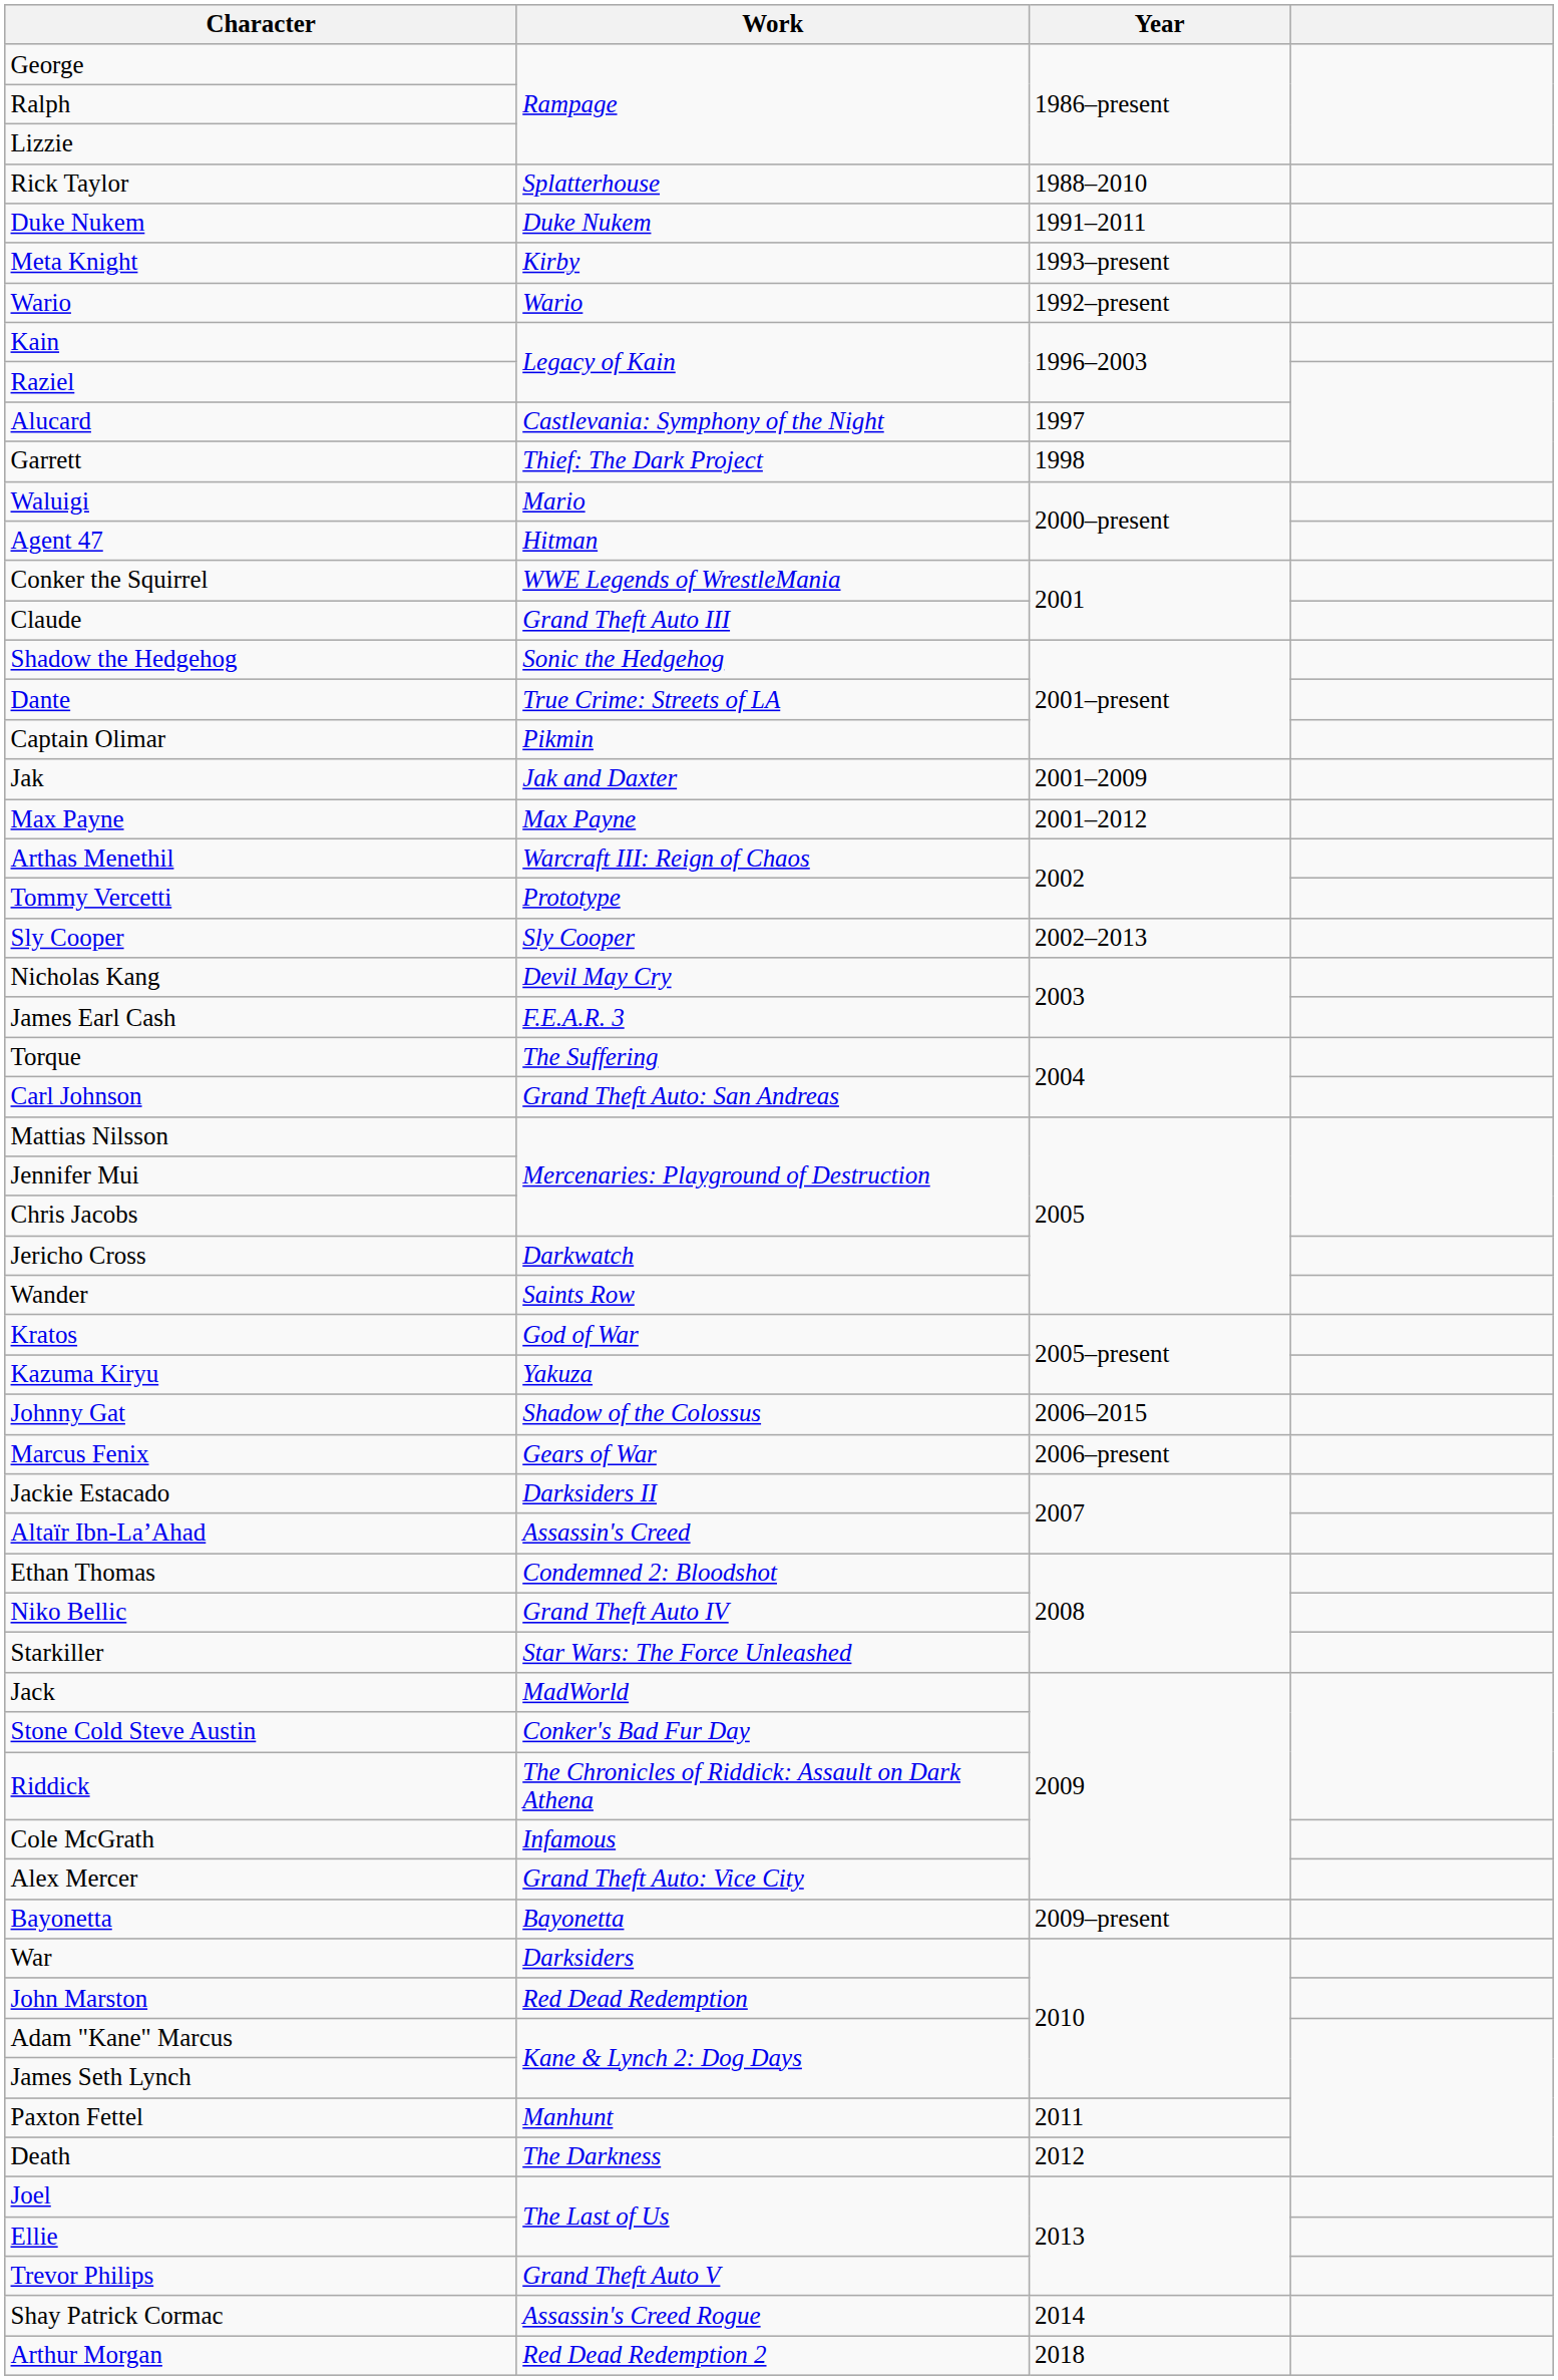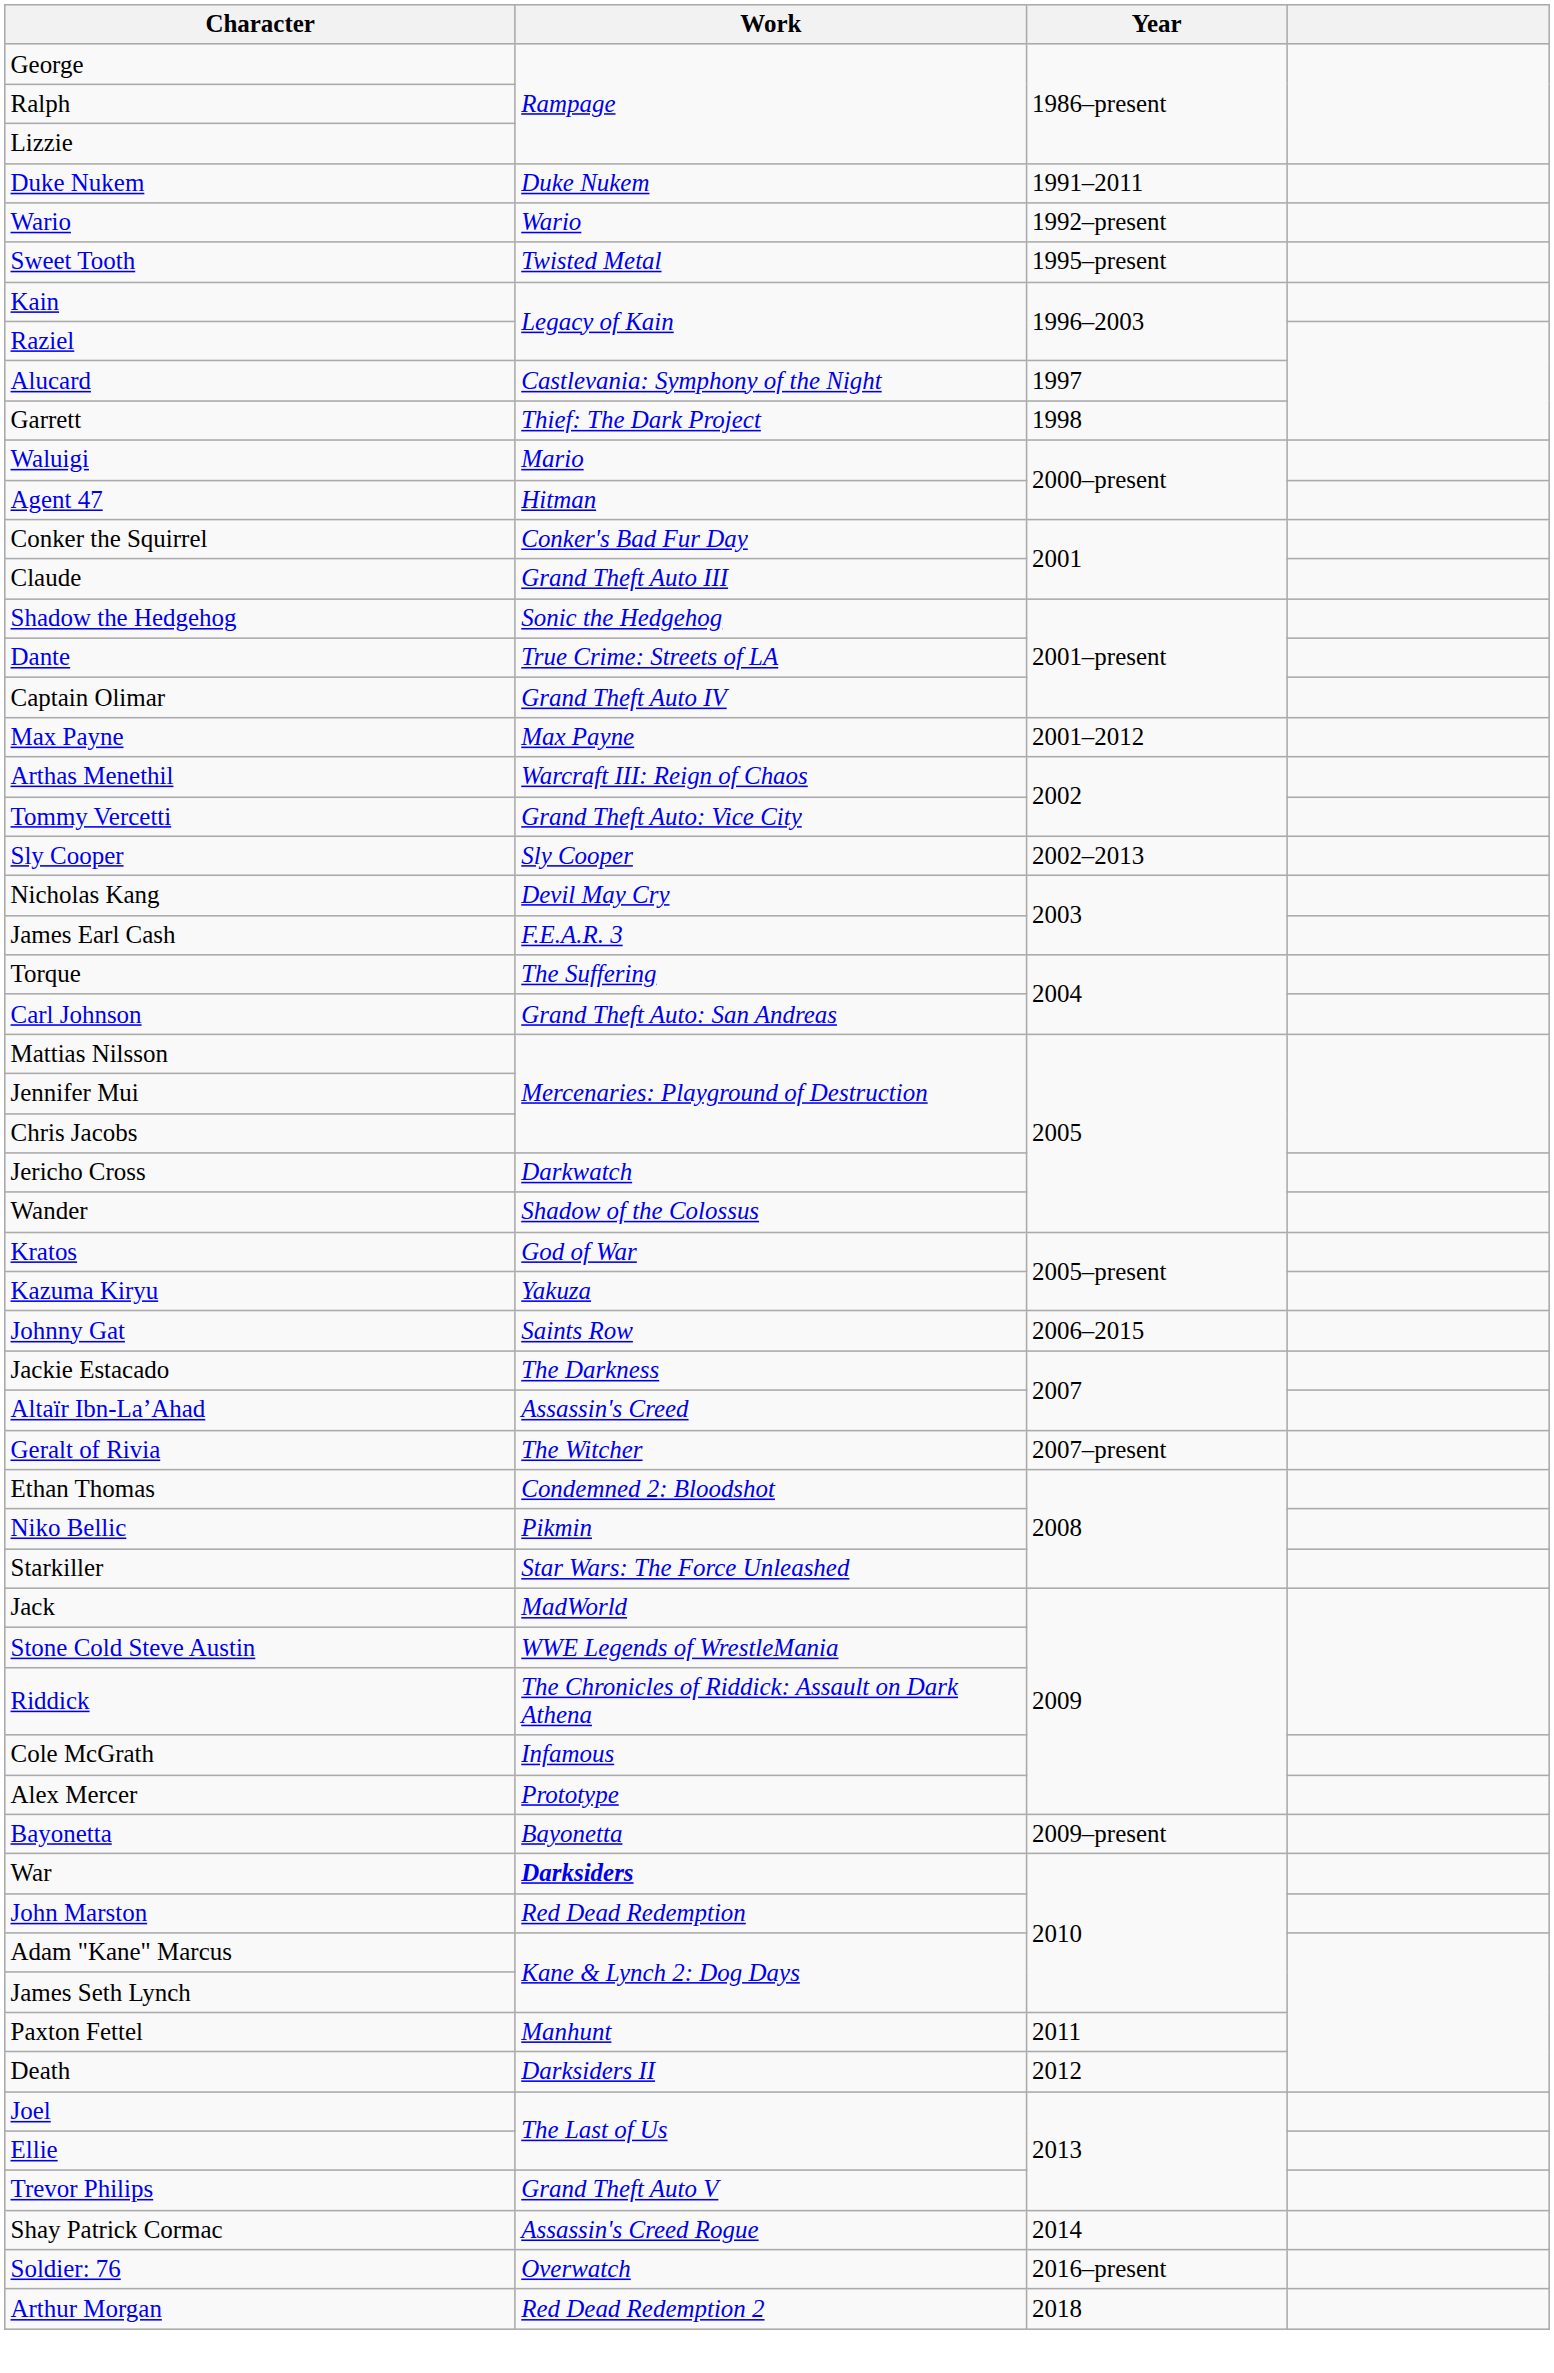- row: Rick Taylor | Splatterhouse | 1988–2010
- row: Meta Knight | Kirby | 1993–present
+ row: Sweet Tooth | Twisted Metal | 1995–present
Conker the Squirrel | Work: WWE Legends of WrestleMania -> Conker's Bad Fur Day
Captain Olimar | Work: Pikmin -> Grand Theft Auto IV
- row: Jak | Jak and Daxter | 2001–2009
Tommy Vercetti | Work: Prototype -> Grand Theft Auto: Vice City
Wander | Work: Saints Row -> Shadow of the Colossus
Johnny Gat | Work: Shadow of the Colossus -> Saints Row
- row: Marcus Fenix | Gears of War | 2006–present
Jackie Estacado | Work: Darksiders II -> The Darkness
+ row: Geralt of Rivia | The Witcher | 2007–present
Niko Bellic | Work: Grand Theft Auto IV -> Pikmin
Stone Cold Steve Austin | Work: Conker's Bad Fur Day -> WWE Legends of WrestleMania
Alex Mercer | Work: Grand Theft Auto: Vice City -> Prototype
War | Work: normal -> bold
Death | Work: The Darkness -> Darksiders II
+ row: Soldier: 76 | Overwatch | 2016–present
